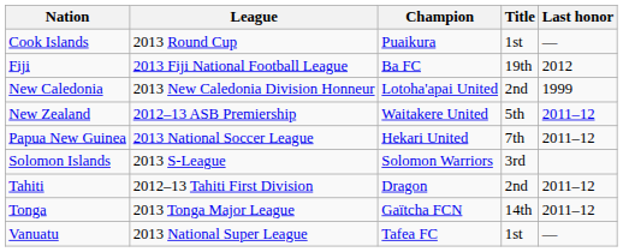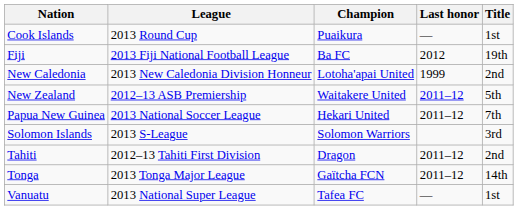columns swapped: Title <-> Last honor
